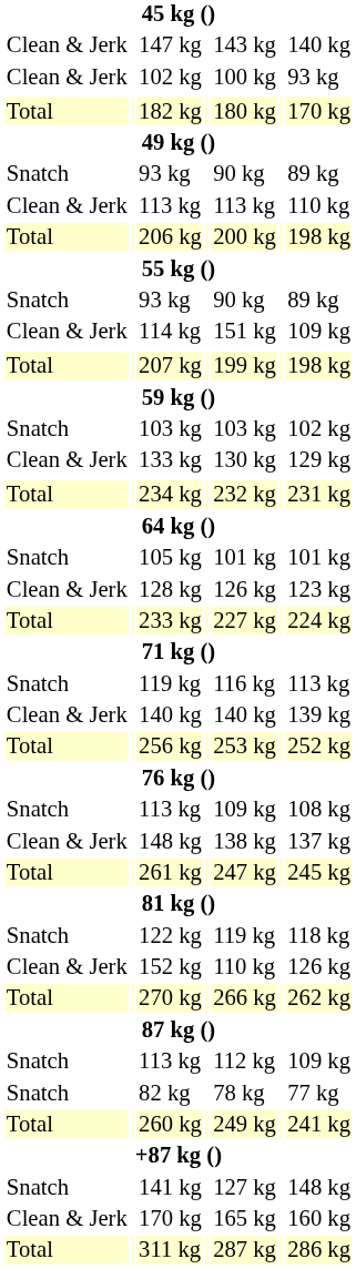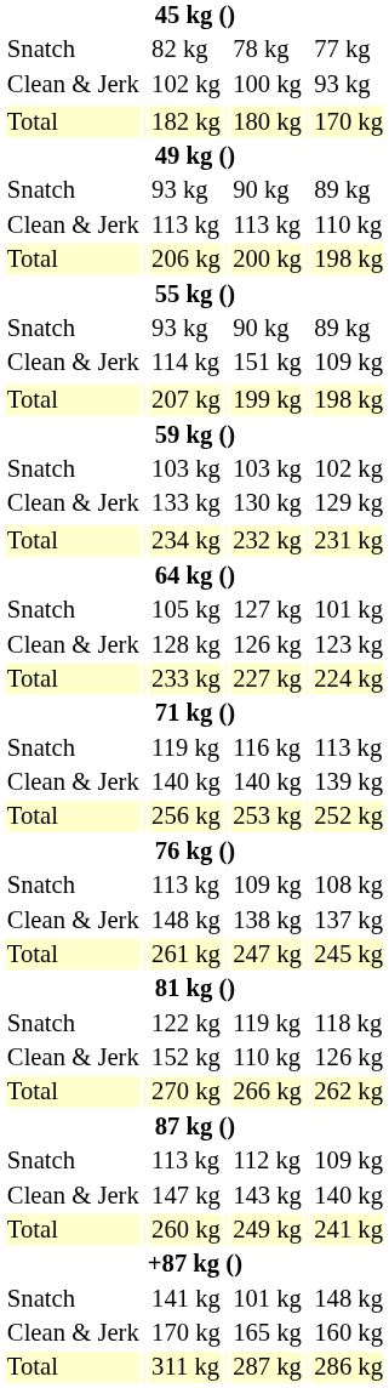rows swapped: 82 kg <-> 147 kg
105 kg | column 5: 101 kg -> 127 kg
141 kg | column 5: 127 kg -> 101 kg
